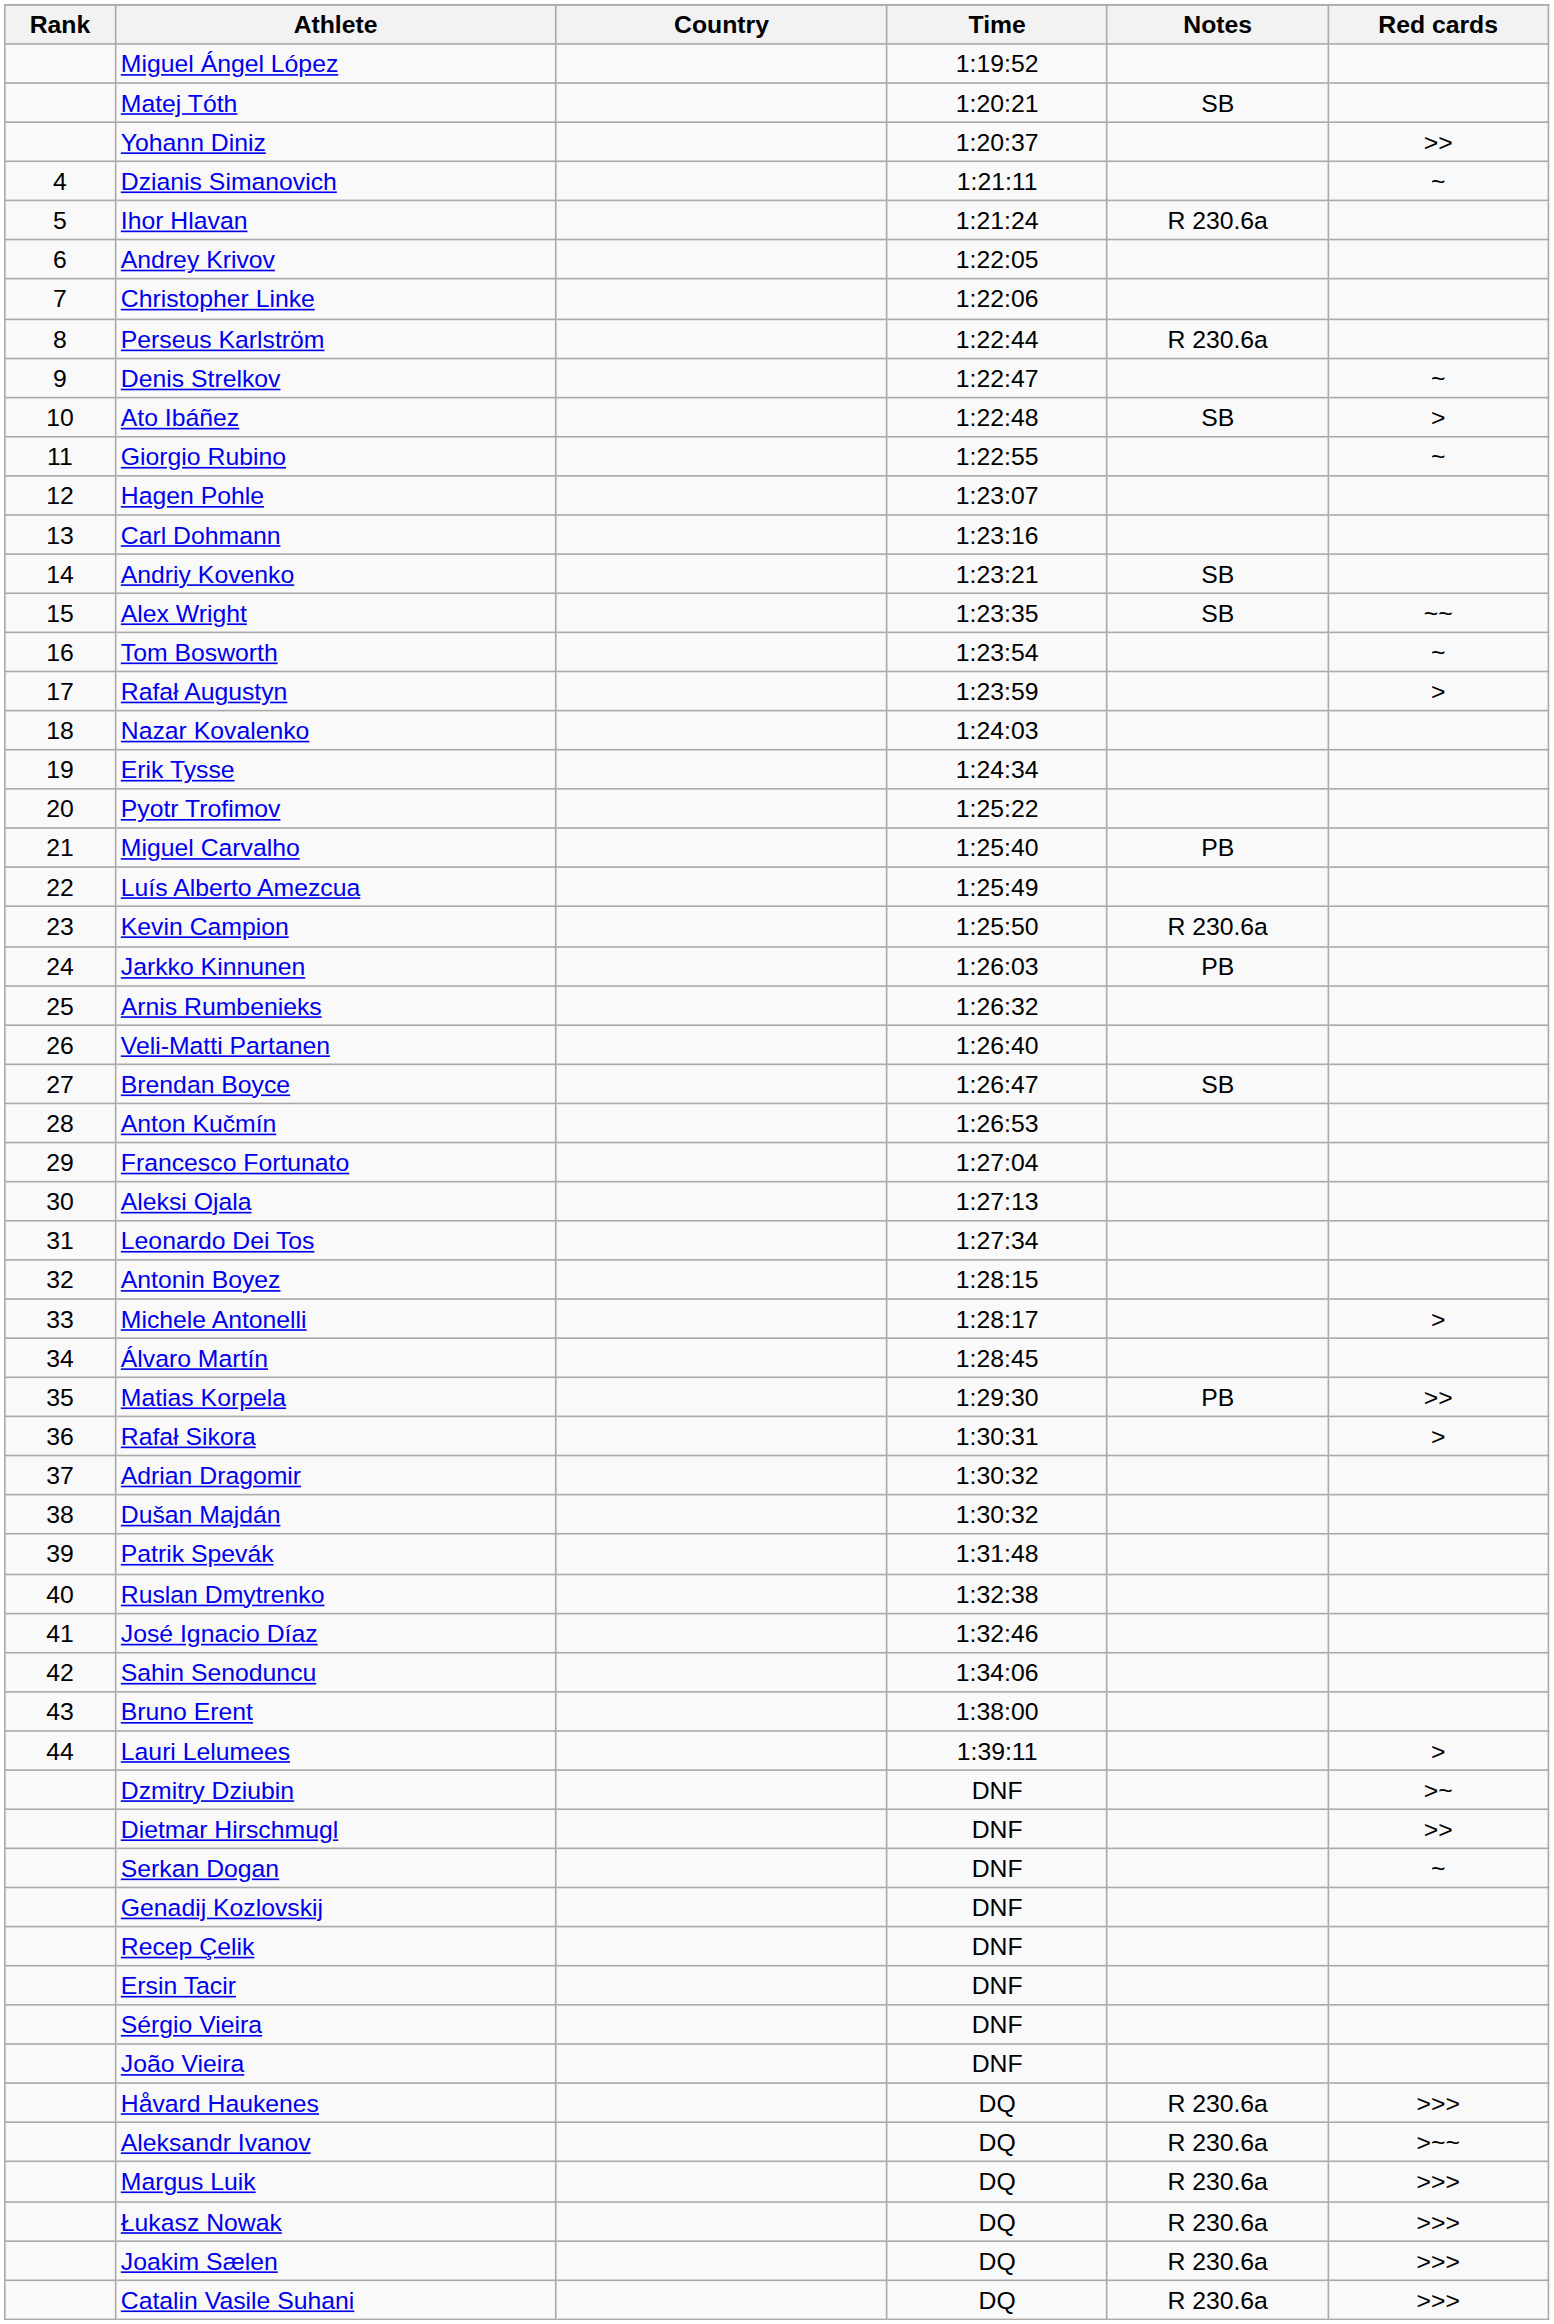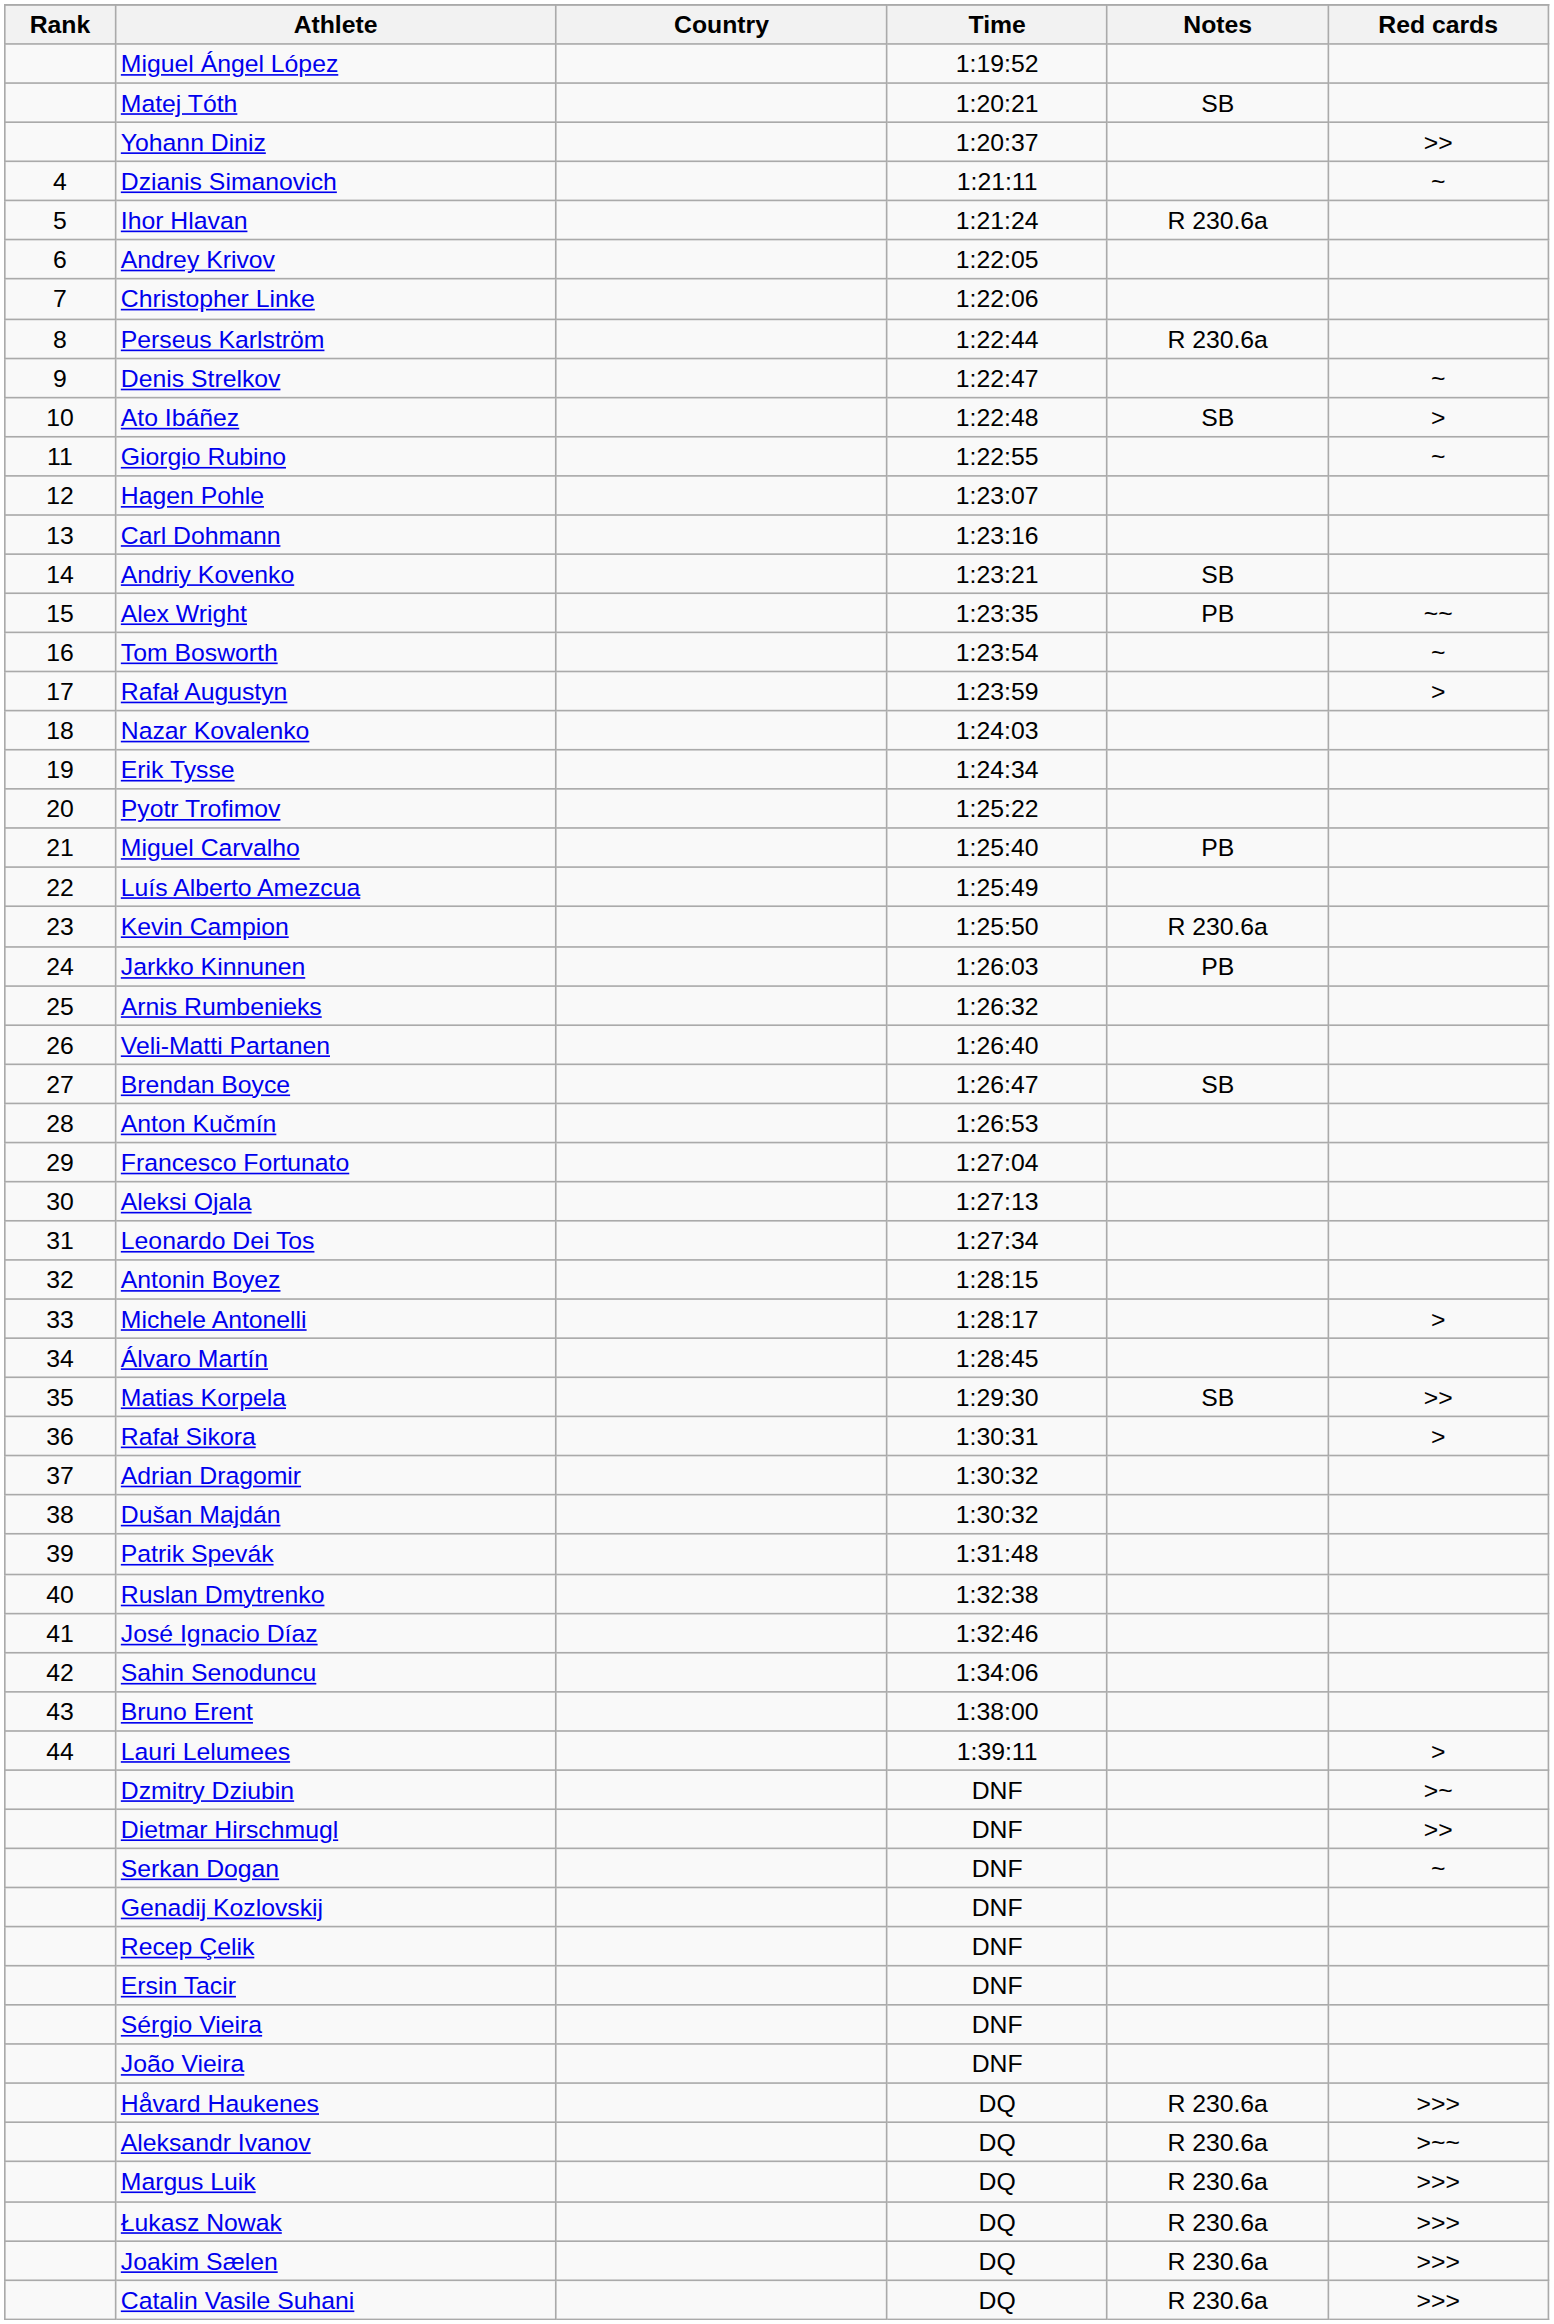Alex Wright | Notes: SB -> PB
Matias Korpela | Notes: PB -> SB
